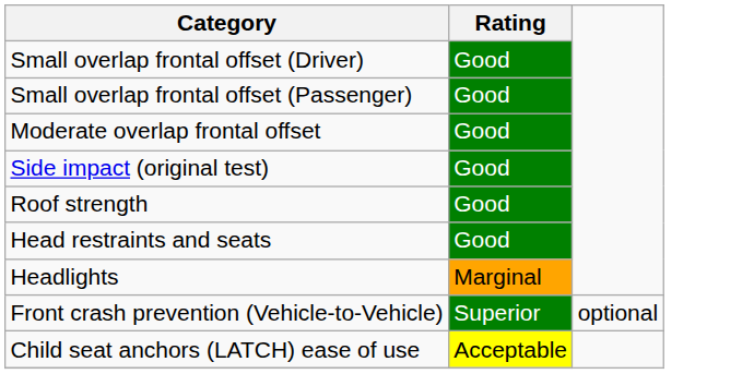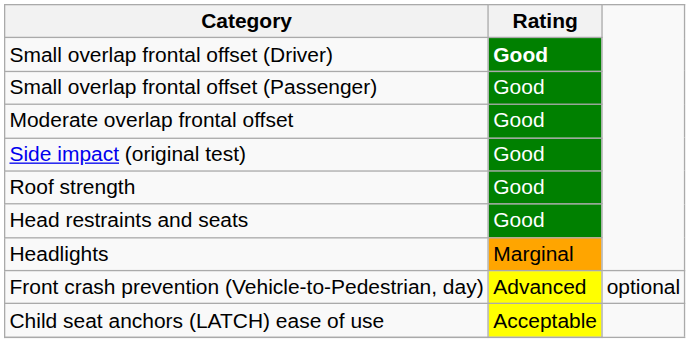Small overlap frontal offset (Driver) | Rating: normal -> bold
- row: Front crash prevention (Vehicle-to-Vehicle) | Superior | optional
+ row: Front crash prevention (Vehicle-to-Pedestrian, day) | Advanced | optional
